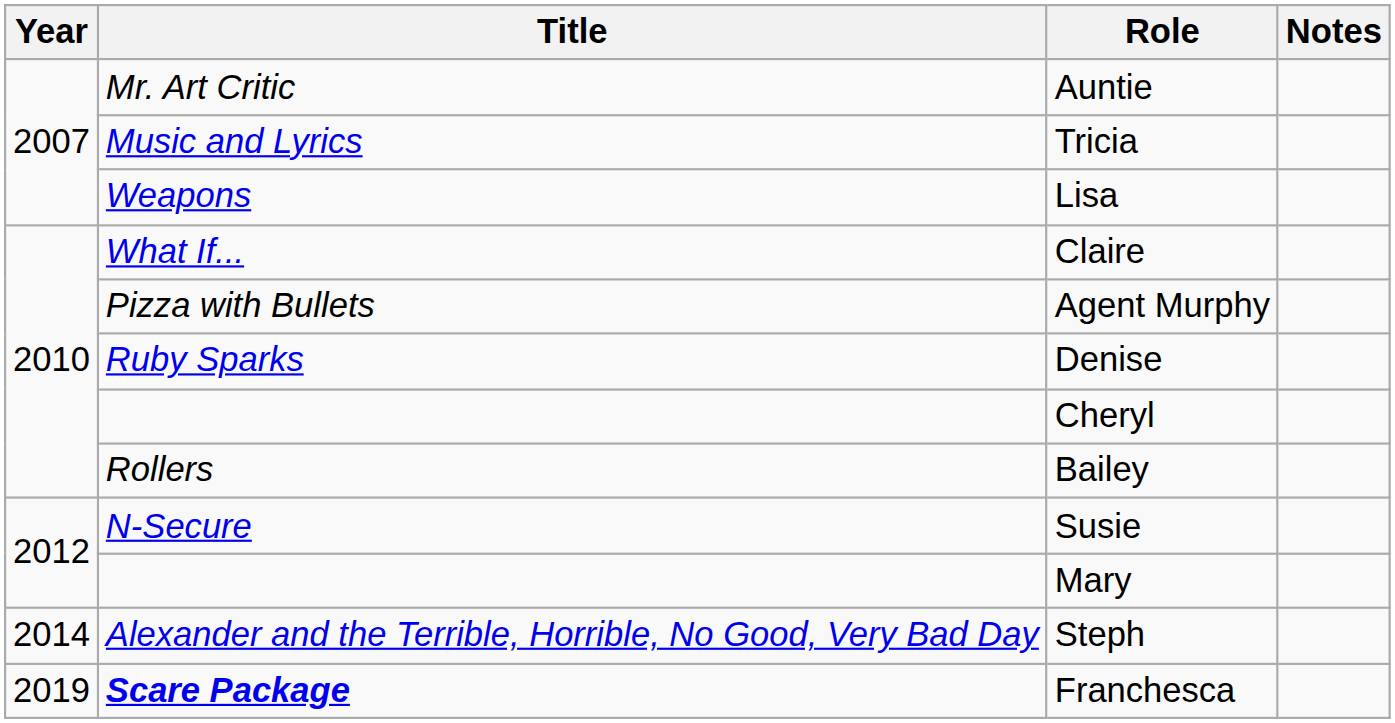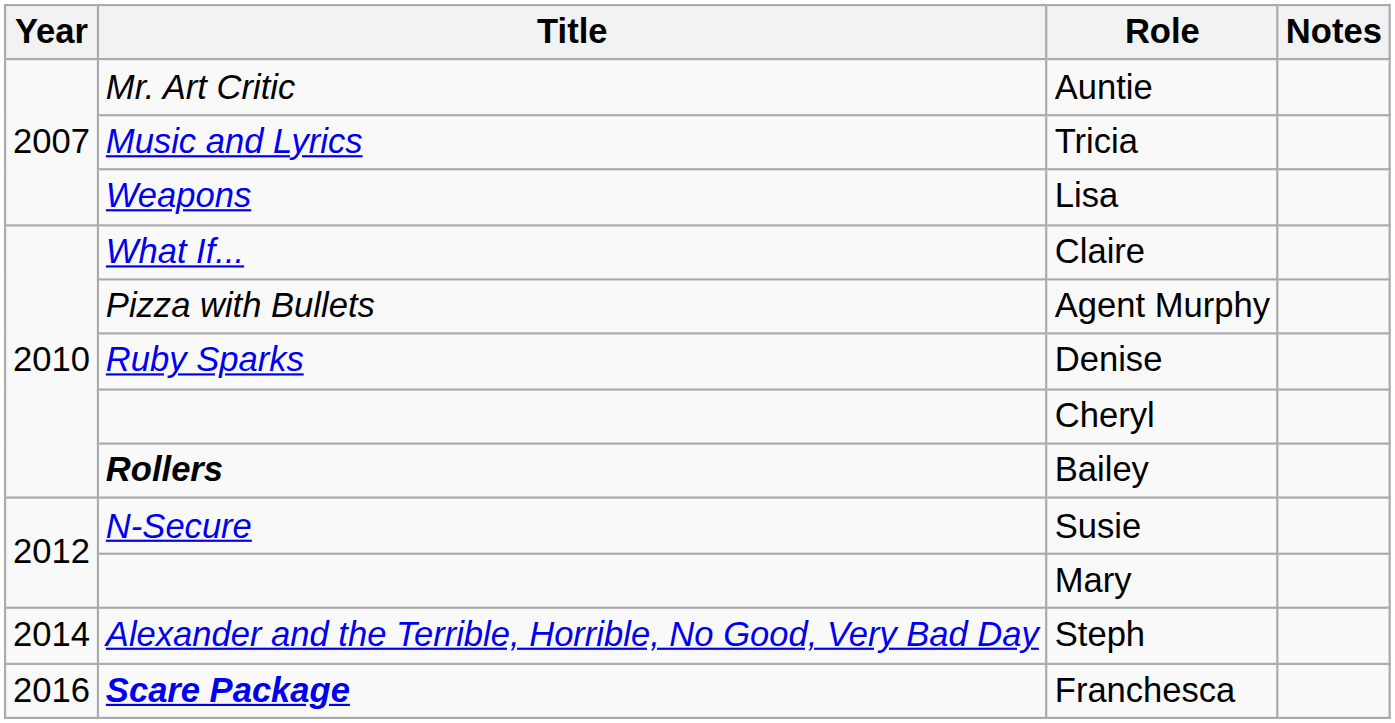Bailey | Title: normal -> bold
Franchesca | Year: 2019 -> 2016
